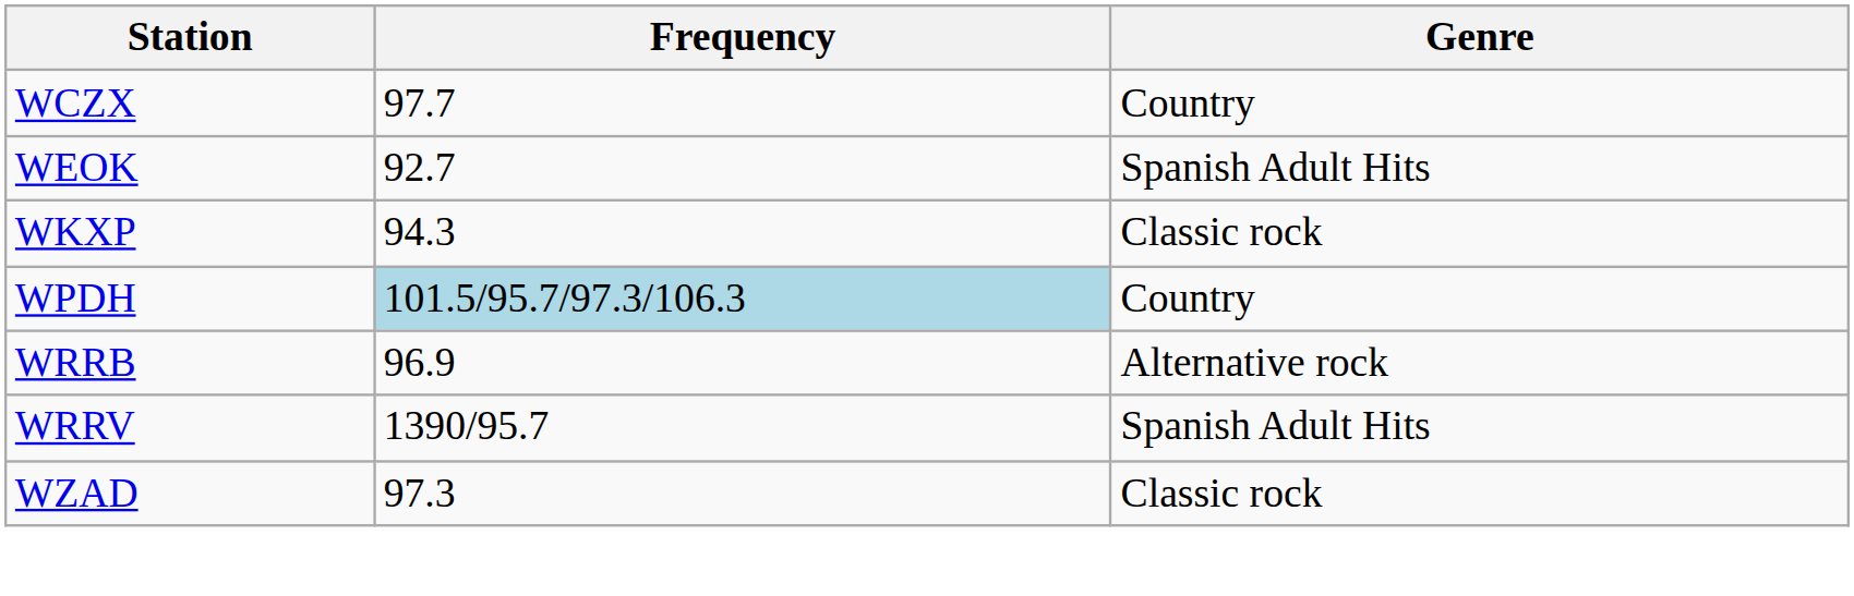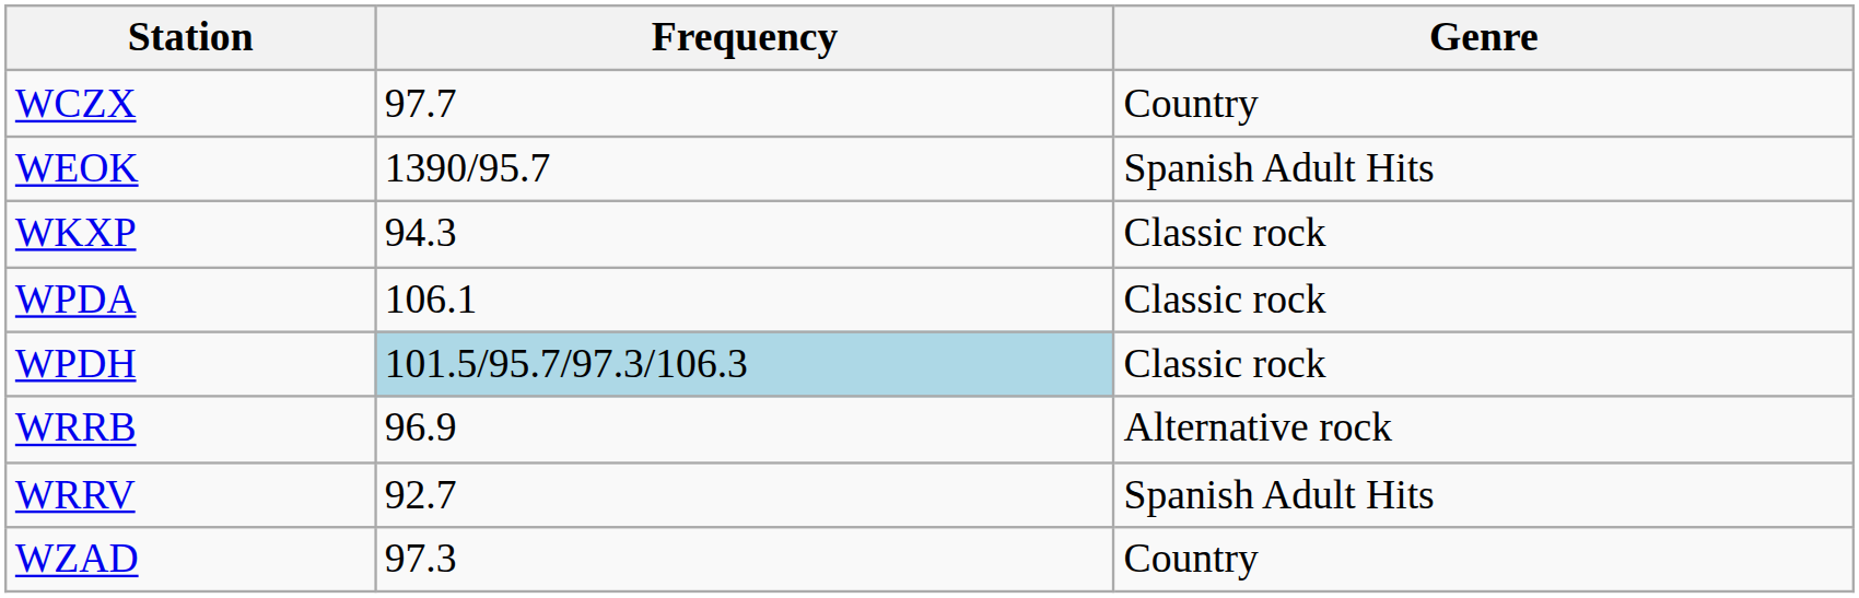WEOK | Frequency: 92.7 -> 1390/95.7
+ row: WPDA | 106.1 | Classic rock
WPDH | Genre: Country -> Classic rock
WRRV | Frequency: 1390/95.7 -> 92.7
WZAD | Genre: Classic rock -> Country
